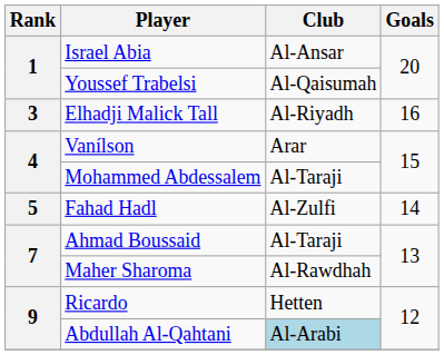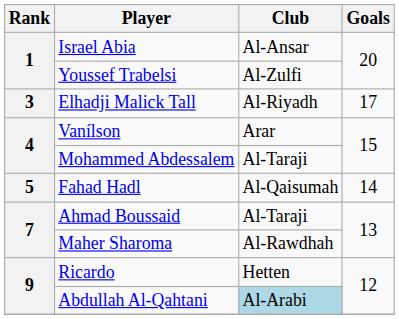Youssef Trabelsi | Club: Al-Qaisumah -> Al-Zulfi
Elhadji Malick Tall | Goals: 16 -> 17
Fahad Hadl | Club: Al-Zulfi -> Al-Qaisumah
